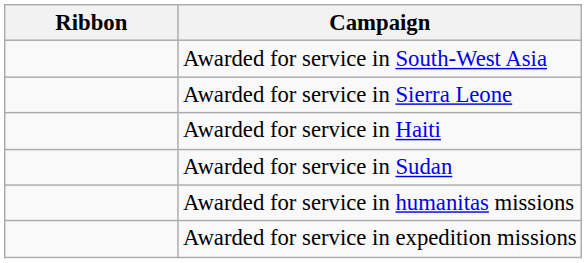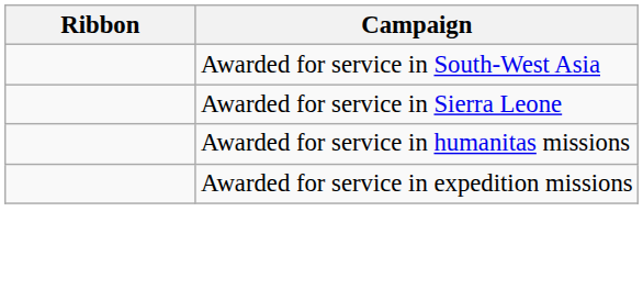- row: Awarded for service in Haiti
- row: Awarded for service in Sudan
